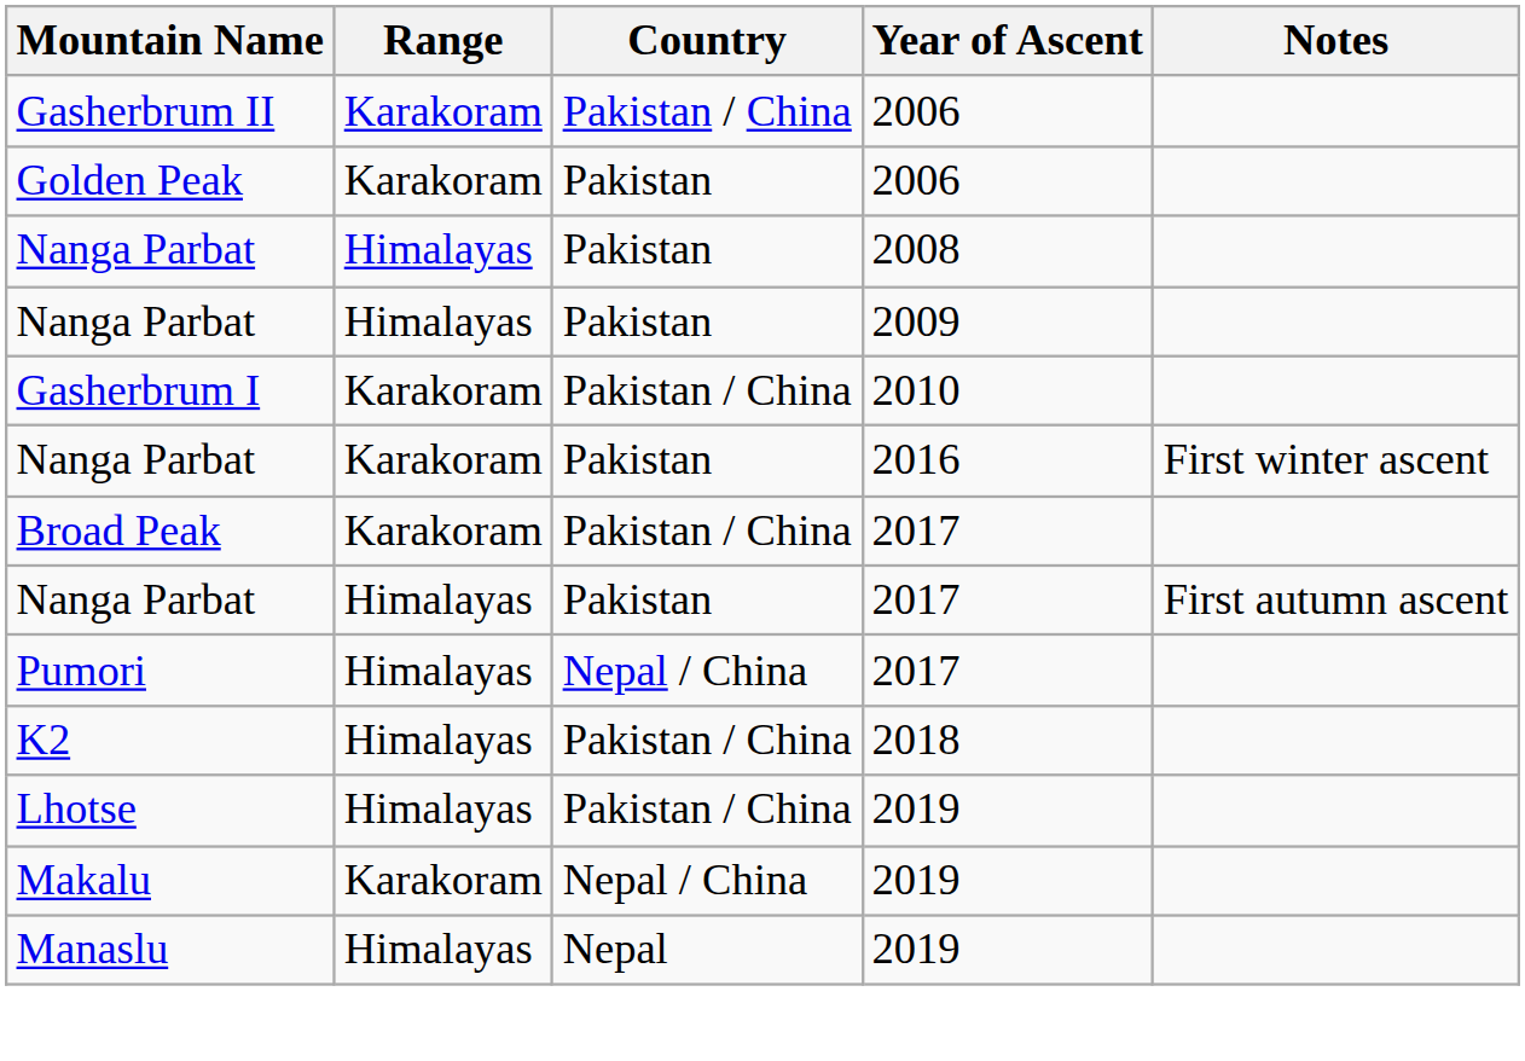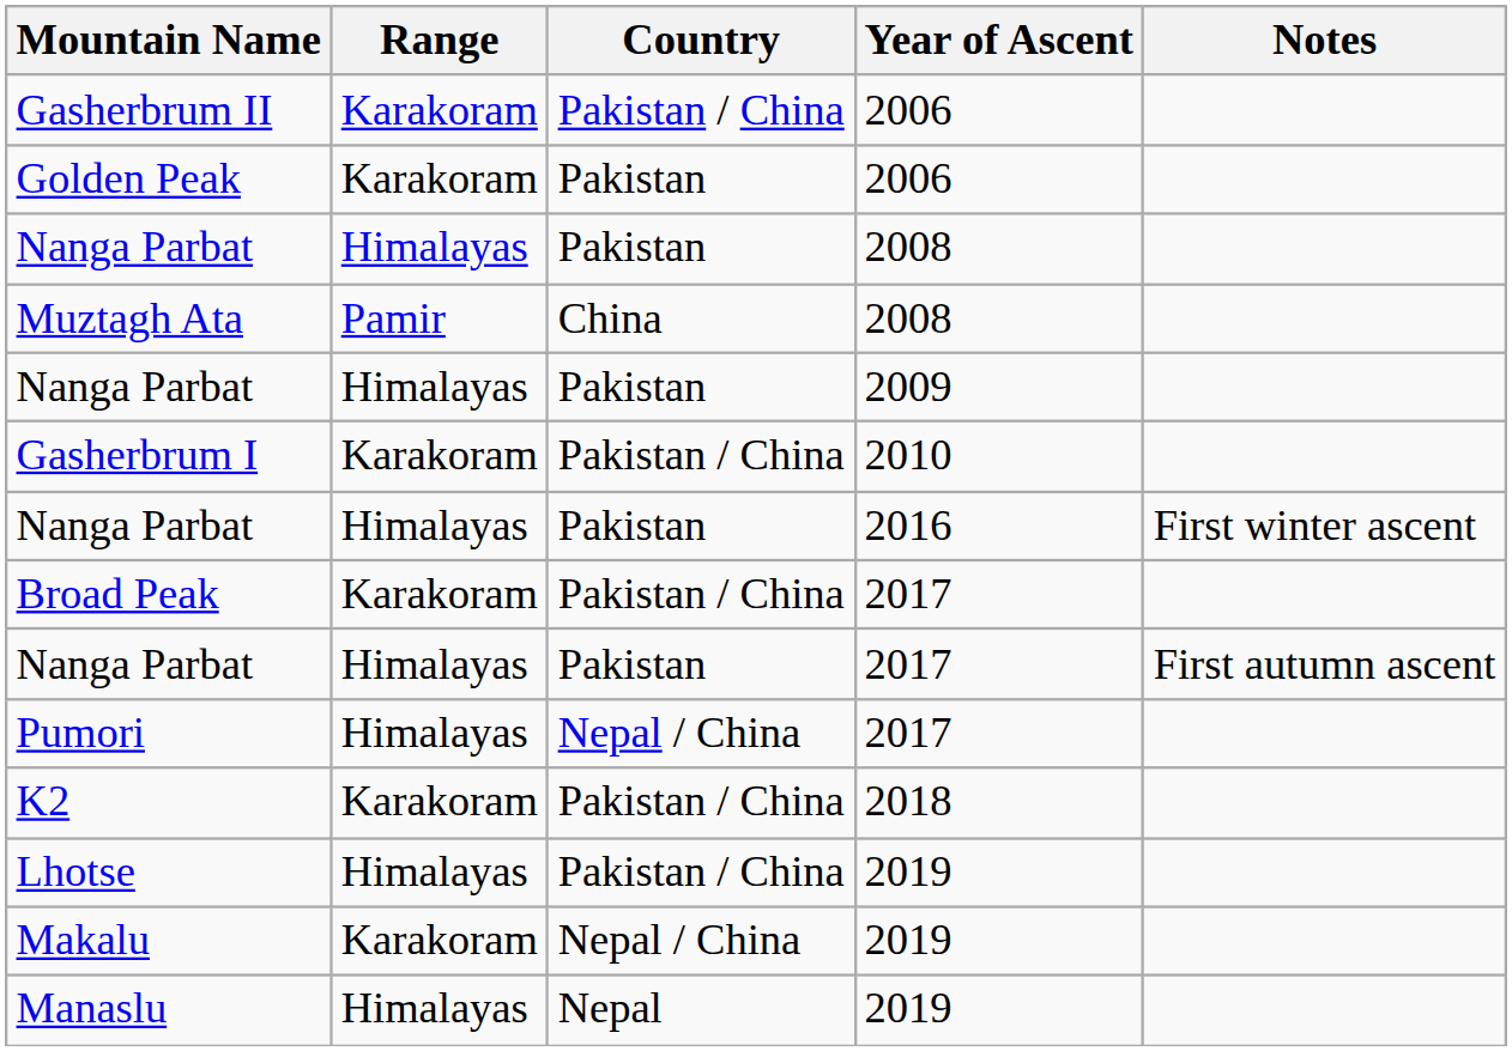+ row: Muztagh Ata | Pamir | China | 2008
Nanga Parbat / 2016 | Range: Karakoram -> Himalayas
K2 | Range: Himalayas -> Karakoram
